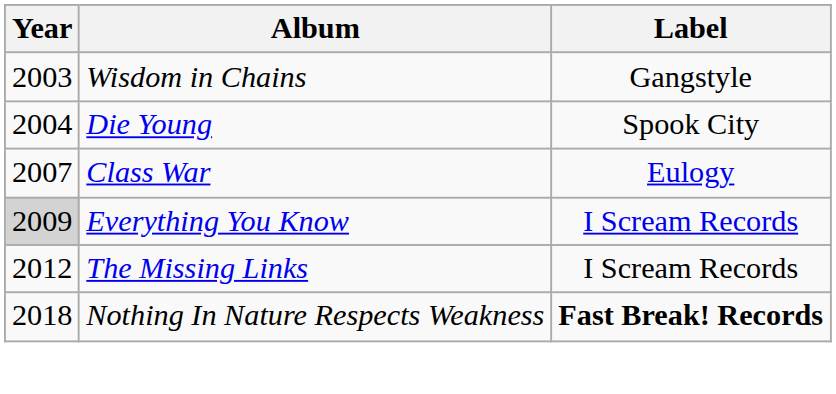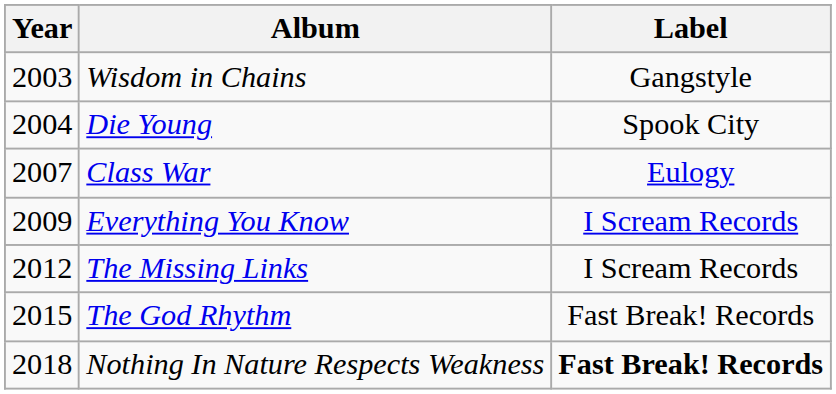Everything You Know | Year: lightgrey background -> no background
+ row: 2015 | The God Rhythm | Fast Break! Records
